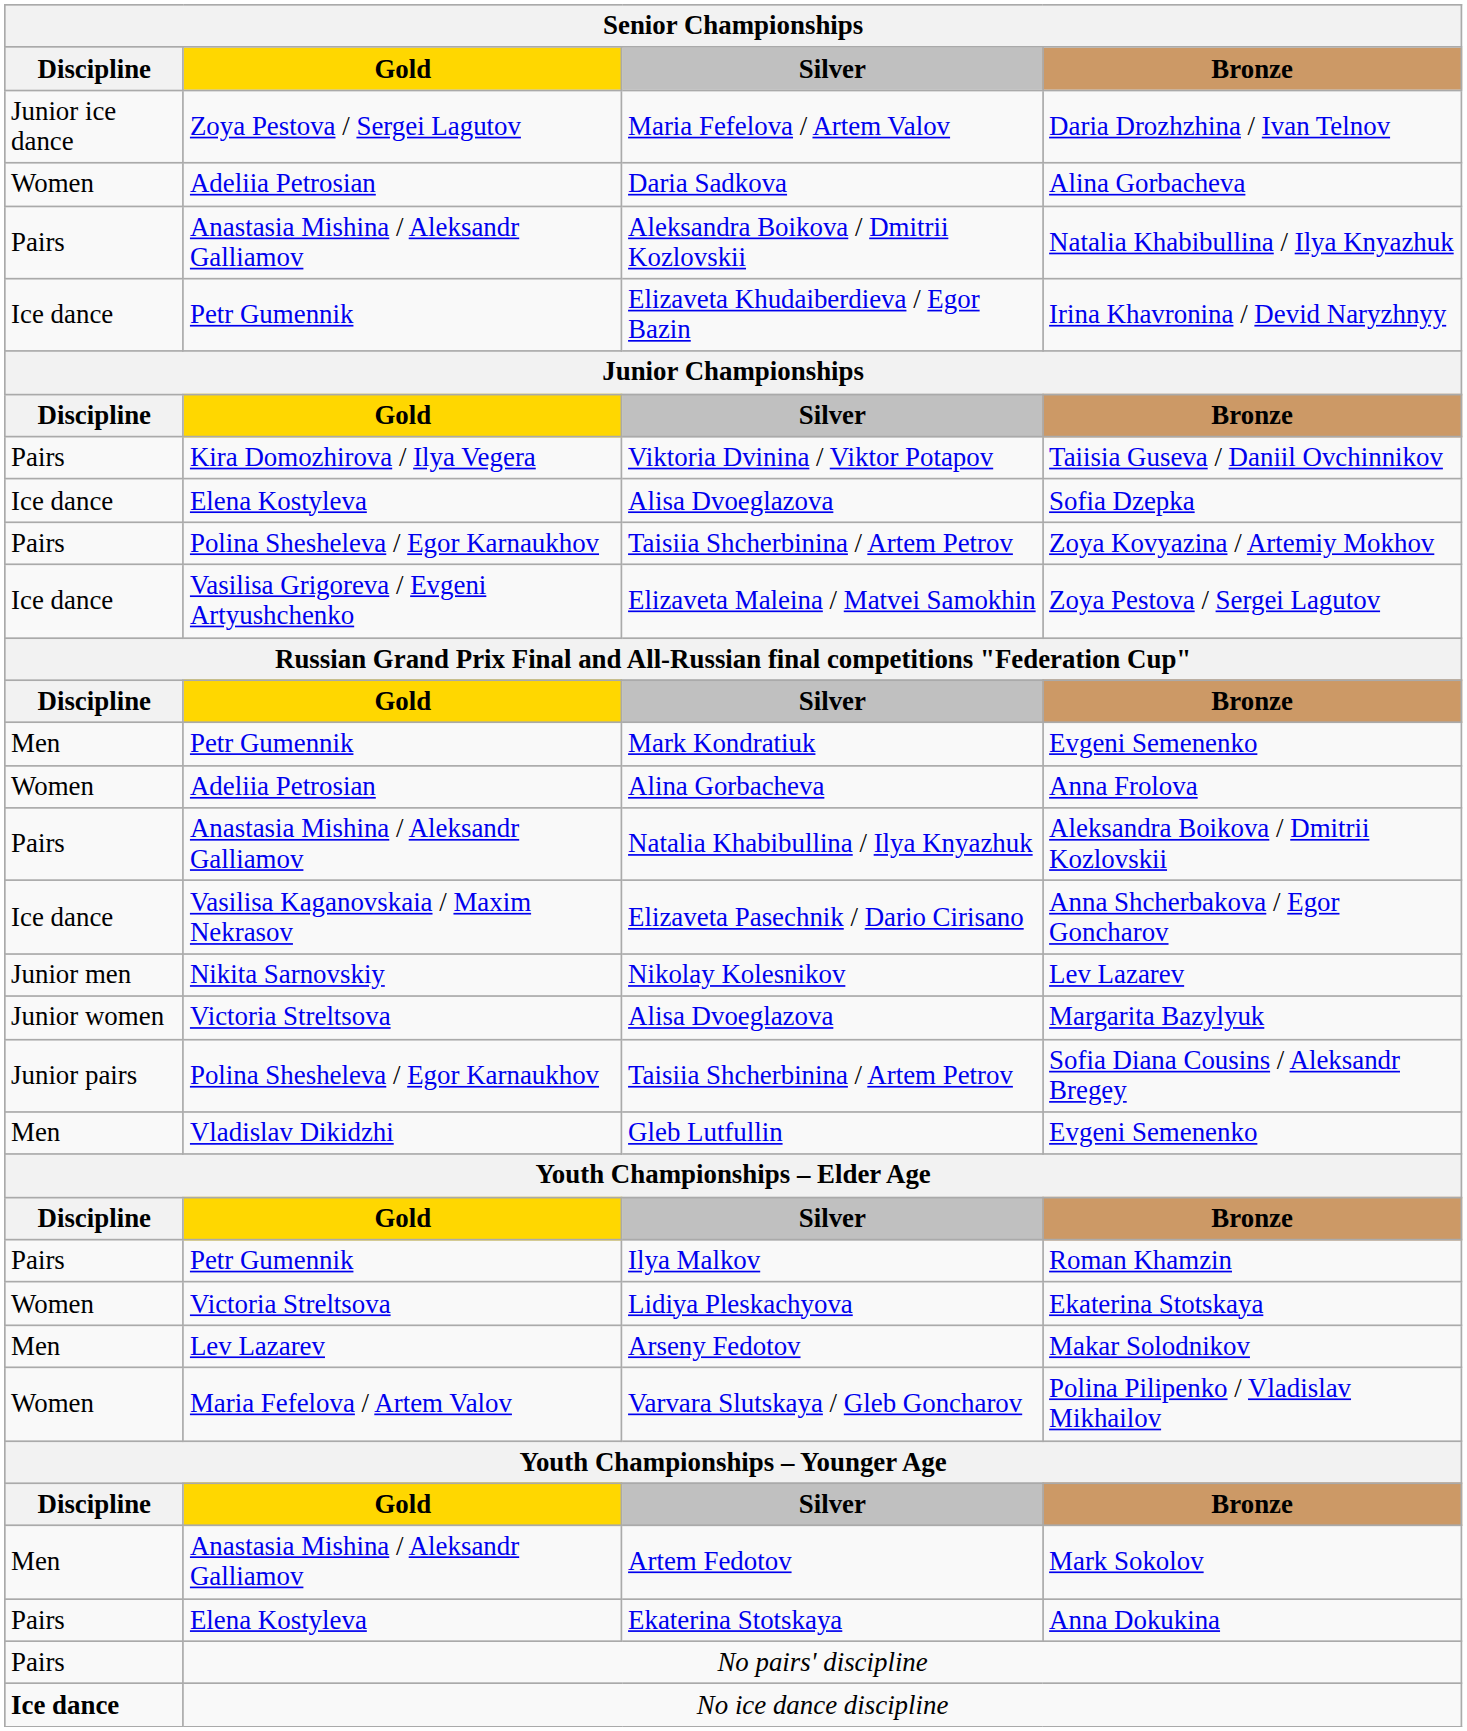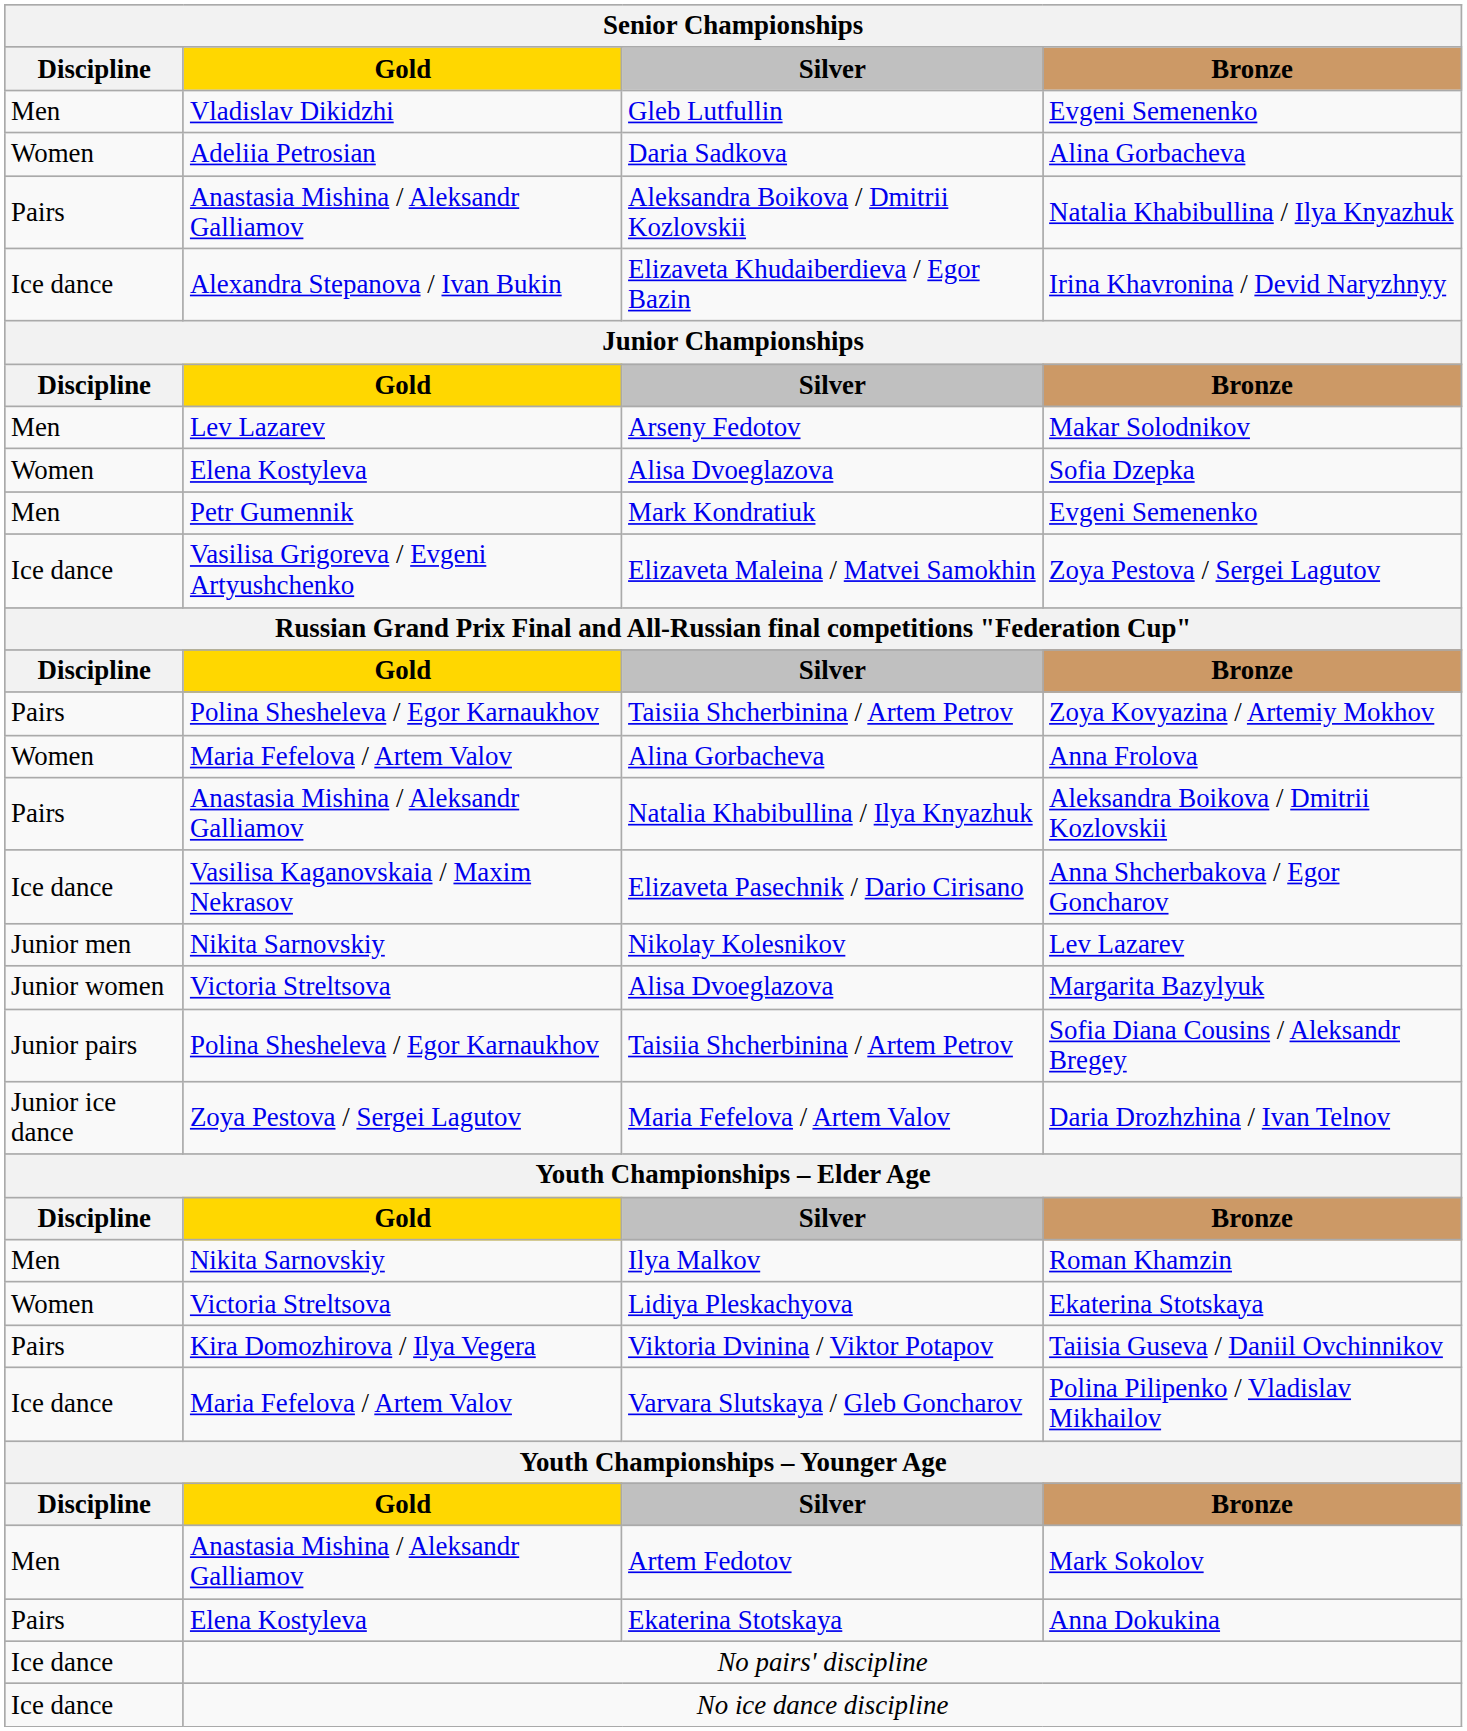rows swapped: Gleb Lutfullin / Evgeni Semenenko <-> Daria Drozhzhina / Ivan Telnov
Irina Khavronina / Devid Naryzhnyy | Gold: Petr Gumennik -> Alexandra Stepanova / Ivan Bukin
rows swapped: Makar Solodnikov <-> Taiisia Guseva / Daniil Ovchinnikov
Sofia Dzepka | Discipline: Ice dance -> Women
rows swapped: Zoya Kovyazina / Artemiy Mokhov <-> Mark Kondratiuk / Evgeni Semenenko
Anna Frolova | Gold: Adeliia Petrosian -> Maria Fefelova / Artem Valov
Roman Khamzin | Discipline: Pairs -> Men
Roman Khamzin | Gold: Petr Gumennik -> Nikita Sarnovskiy
Polina Pilipenko / Vladislav Mikhailov | Discipline: Women -> Ice dance
No pairs' discipline | Discipline: Pairs -> Ice dance
No ice dance discipline | Discipline: bold -> normal
